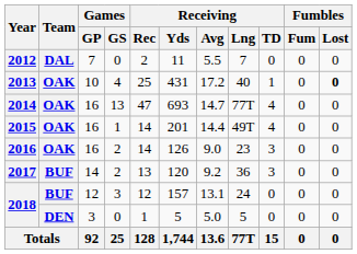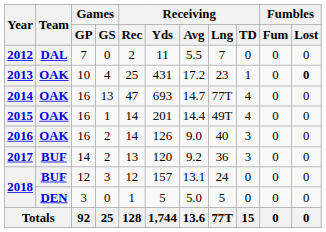2013 | Receiving / Lng: 40 -> 23
2016 | Receiving / Lng: 23 -> 40
